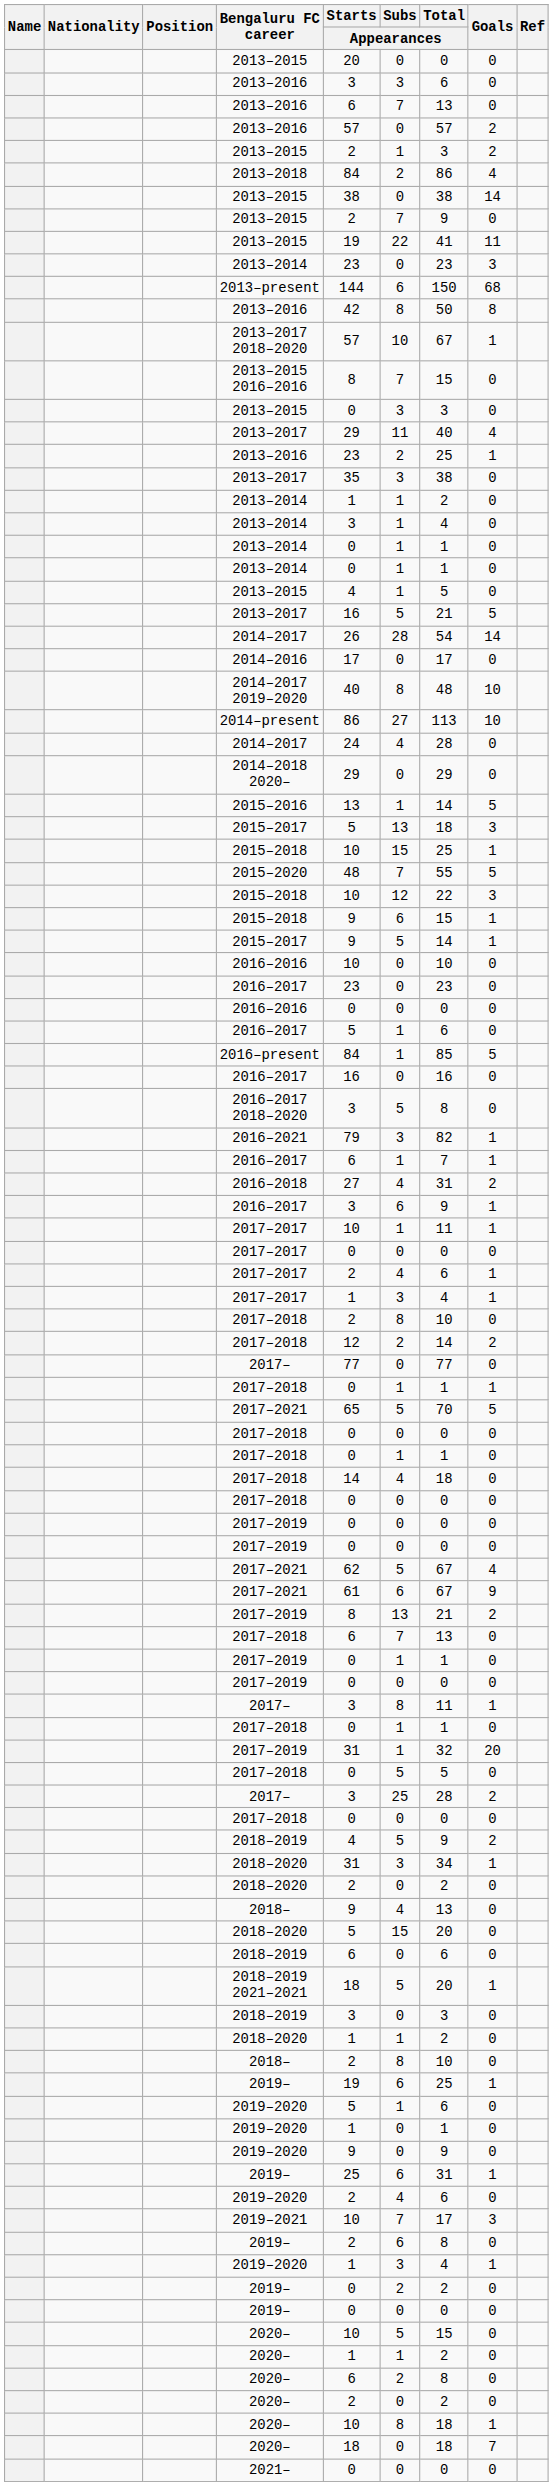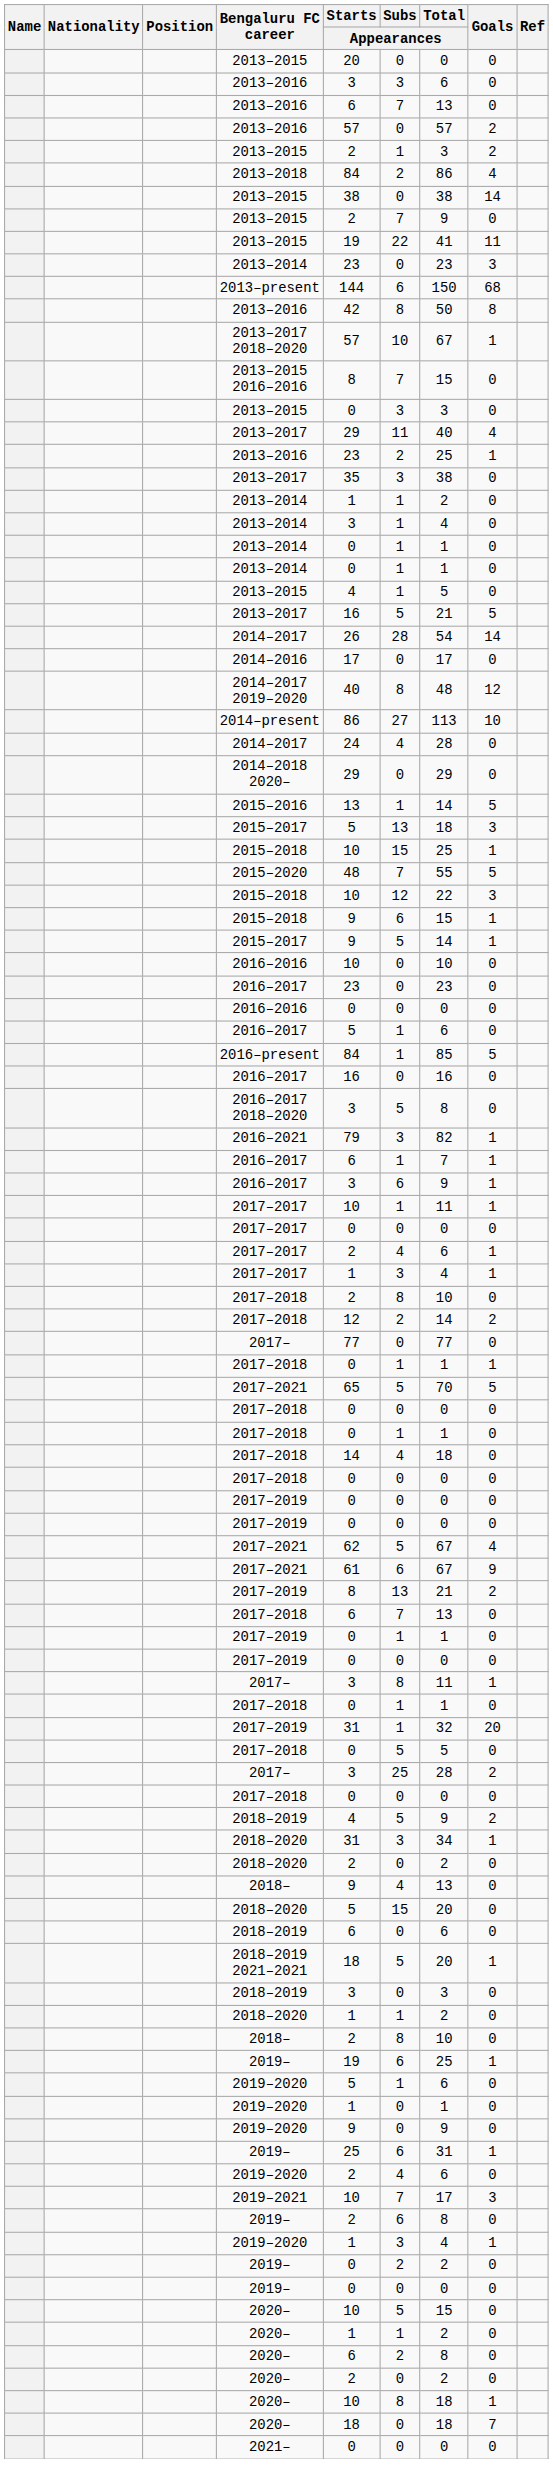2014–2017 2019–2020 | Goals: 10 -> 12
- row: 2016–2018 | 27 | 4 | 31 | 2
